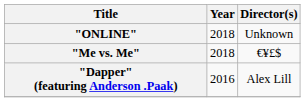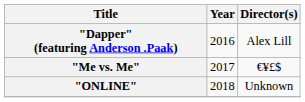rows swapped: "Dapper" (featuring Anderson .Paak) <-> "ONLINE"
"Me vs. Me" | Year: 2018 -> 2017
